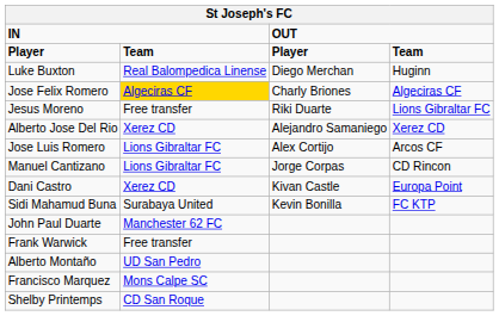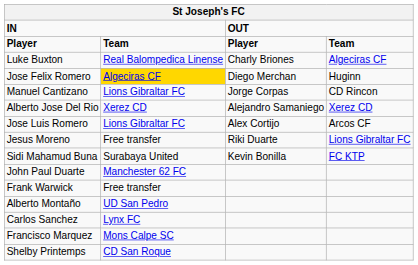Luke Buxton | column 3: Diego Merchan -> Charly Briones
Luke Buxton | column 4: Huginn -> Algeciras CF
Jose Felix Romero | column 3: Charly Briones -> Diego Merchan
Jose Felix Romero | column 4: Algeciras CF -> Huginn
rows swapped: Manuel Cantizano <-> Jesus Moreno
- row: Dani Castro | Xerez CD | Kivan Castle | Europa Point
+ row: Carlos Sanchez | Lynx FC
